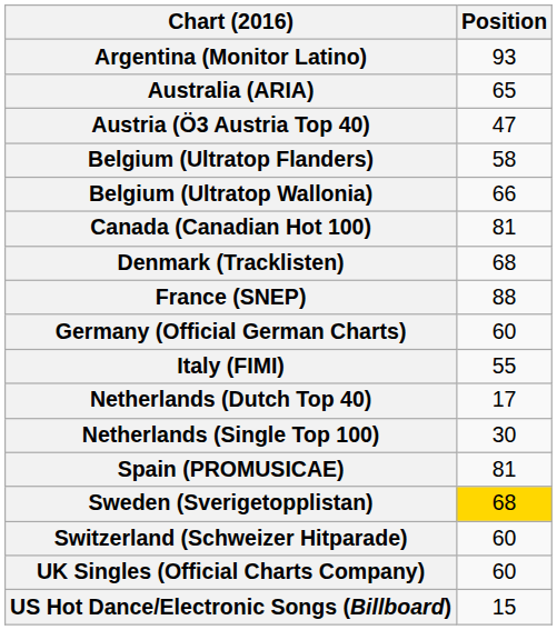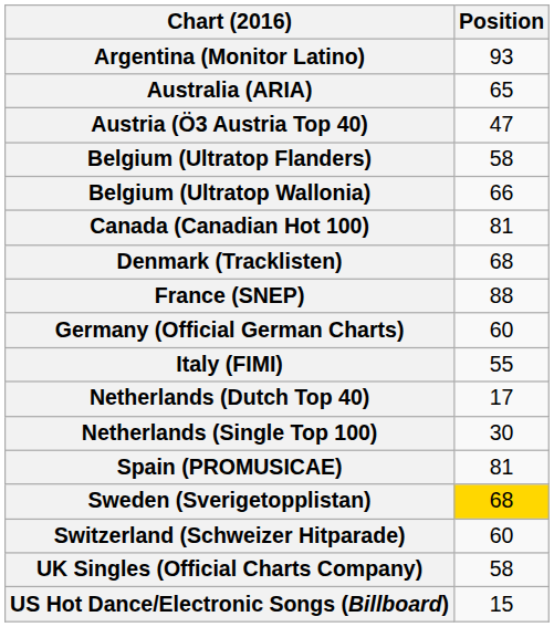UK Singles (Official Charts Company) | Position: 60 -> 58
